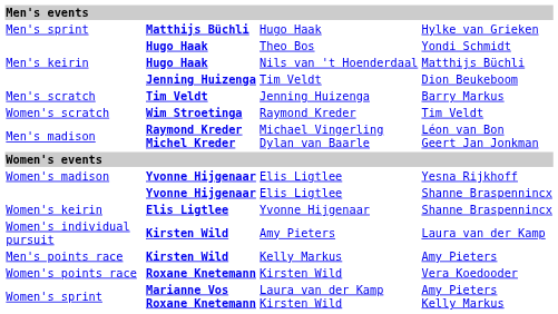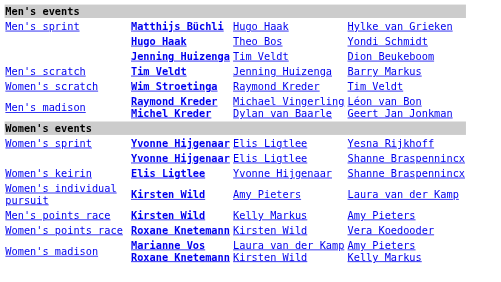- row: Men's keirin | Hugo Haak | Nils van 't Hoenderdaal | Matthijs Büchli
Elis Ligtlee / Yesna Rijkhoff | column 1: Women's madison -> Women's sprint
Laura van der Kamp Kirsten Wild | column 1: Women's sprint -> Women's madison
